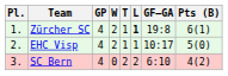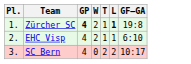- column: Pts (B) | 6(1) | 5(0) | 4(2)
Zürcher SC | GP: normal -> bold
EHC Visp | GF–GA: 10:17 -> 6:10
SC Bern | GF–GA: 6:10 -> 10:17
